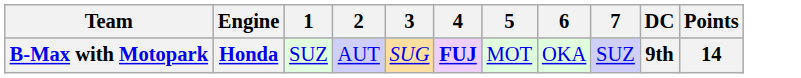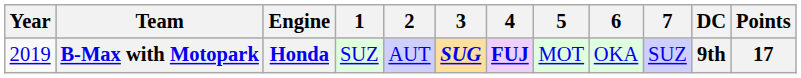+ column: Year | 2019
B-Max with Motopark | 3: normal -> bold
B-Max with Motopark | Points: 14 -> 17
